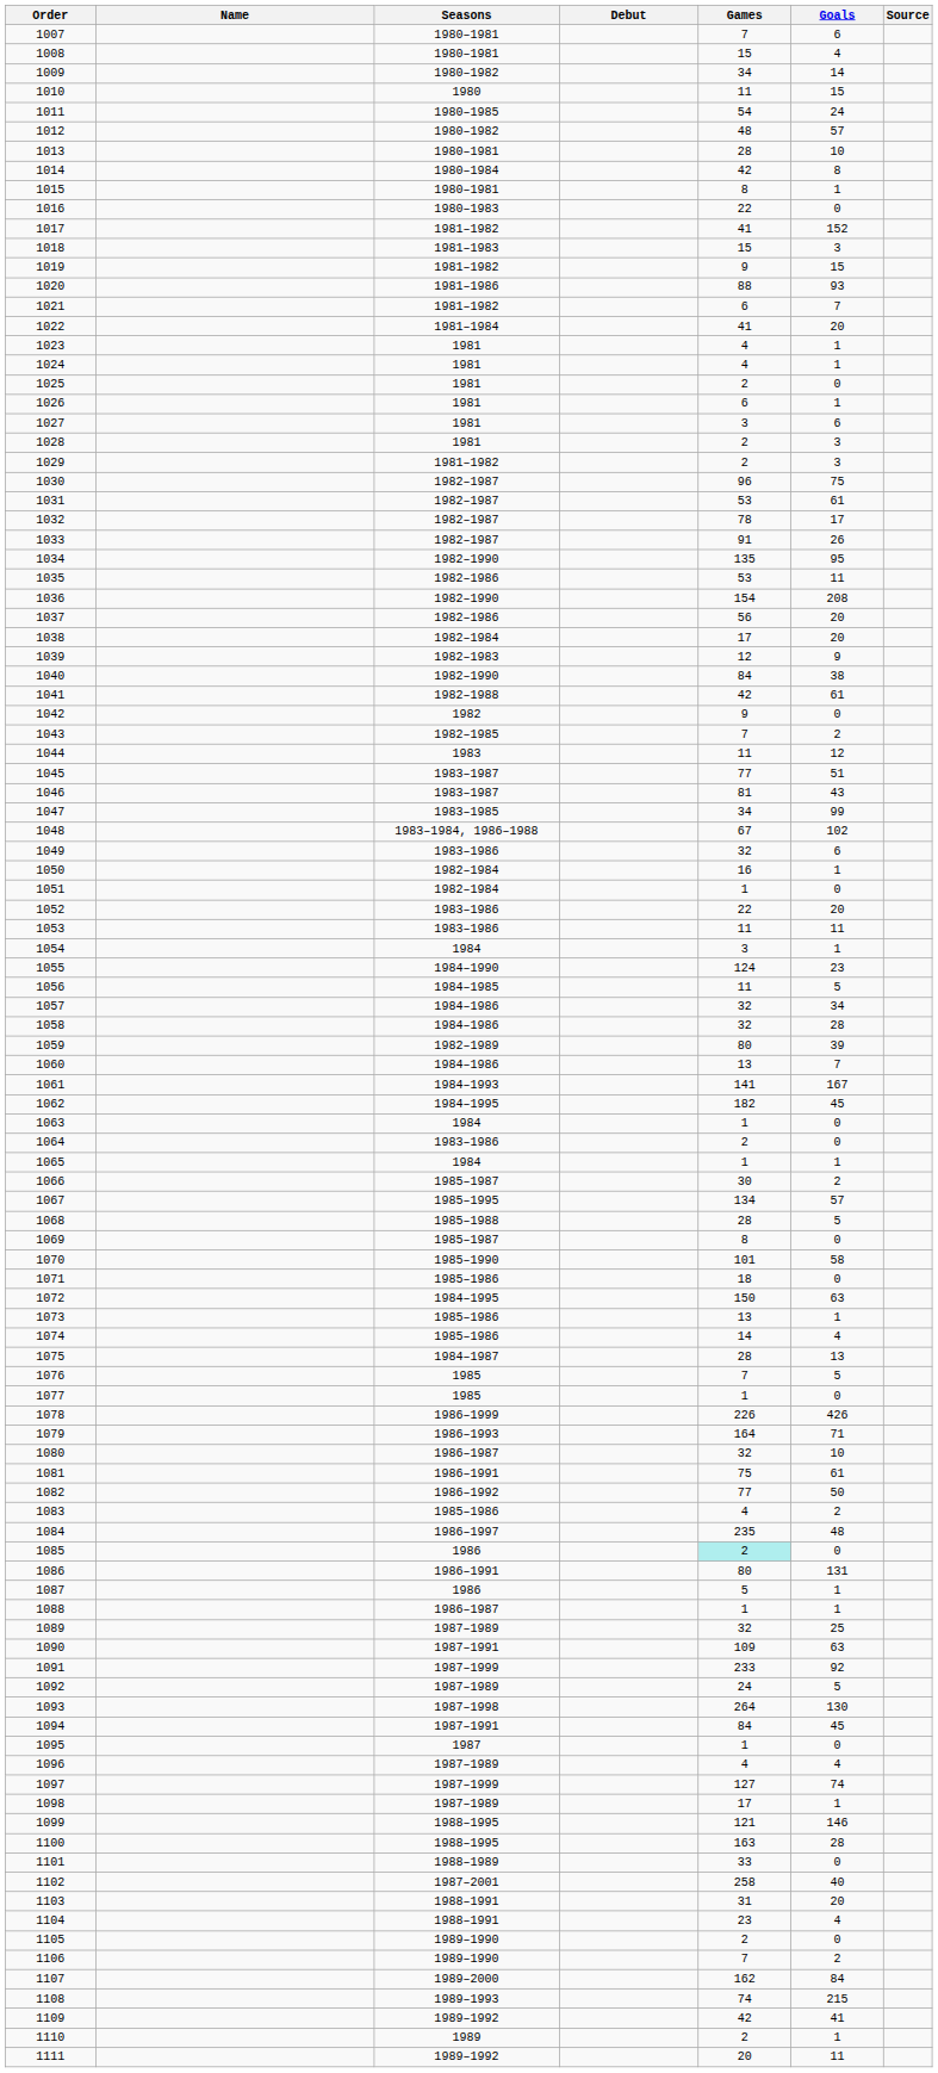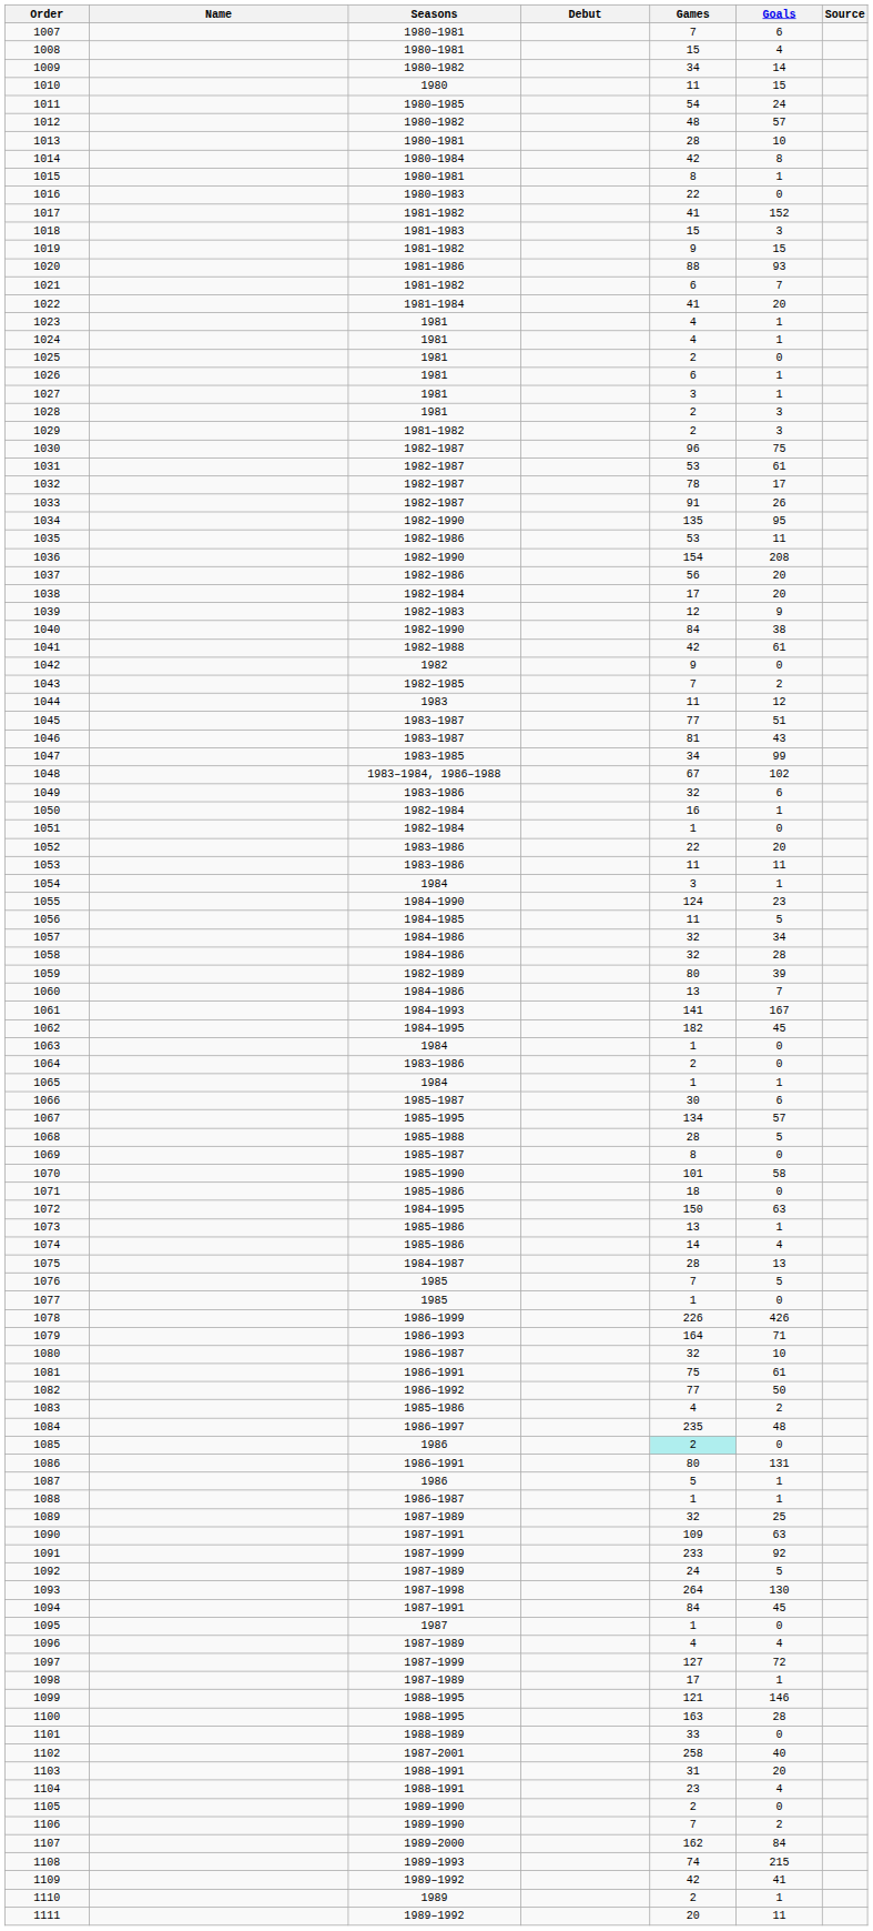1027 | Goals: 6 -> 1
1066 | Goals: 2 -> 6
1097 | Goals: 74 -> 72
